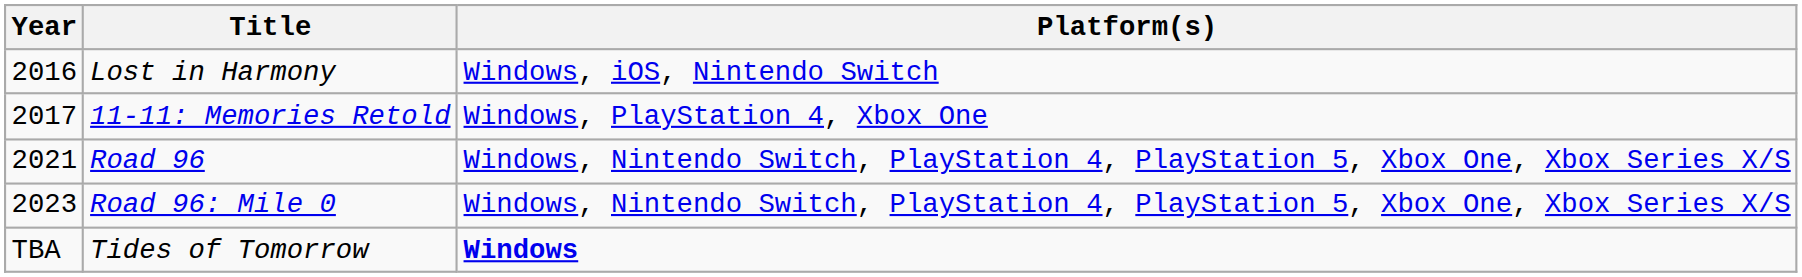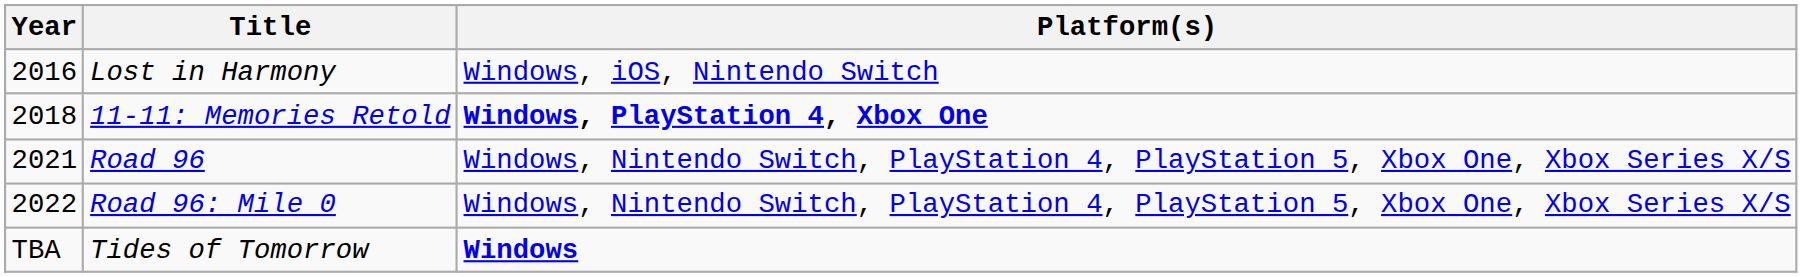11-11: Memories Retold | Year: 2017 -> 2018
11-11: Memories Retold | Platform(s): normal -> bold
Road 96: Mile 0 | Year: 2023 -> 2022
